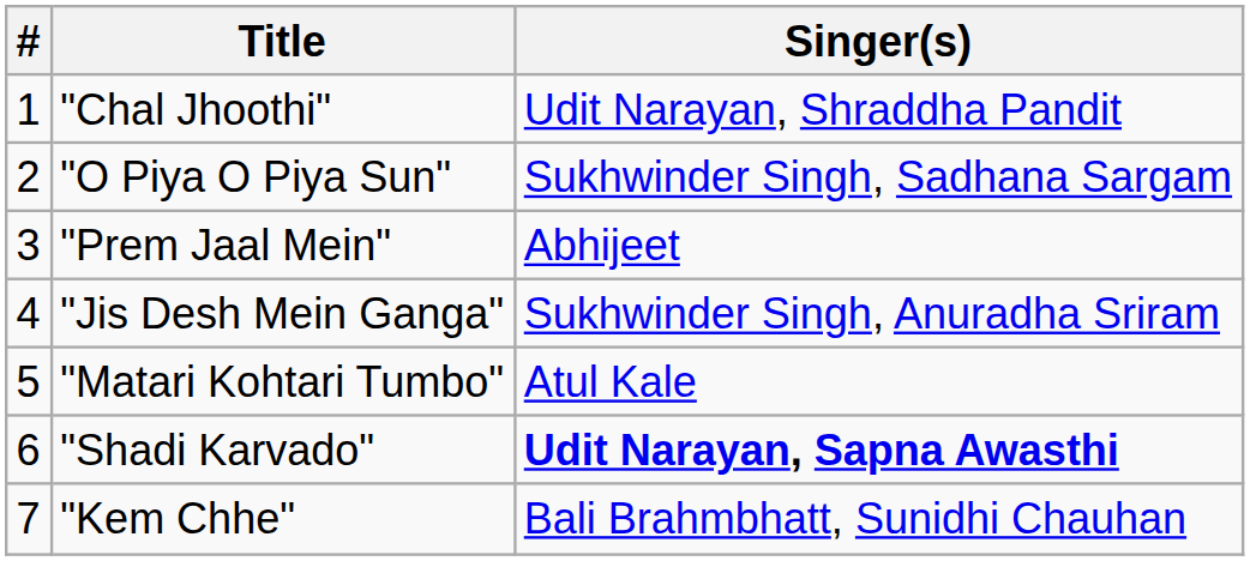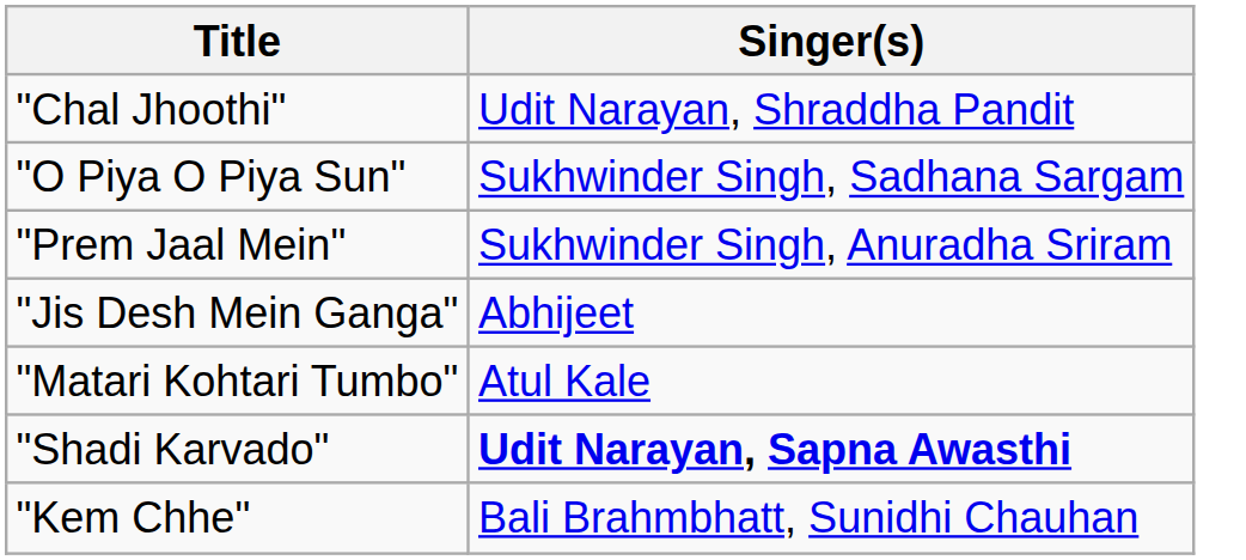- column: # | 1 | 2 | 3 | 4 | 5 | 6 | 7
"Prem Jaal Mein" | Singer(s): Abhijeet -> Sukhwinder Singh, Anuradha Sriram
"Jis Desh Mein Ganga" | Singer(s): Sukhwinder Singh, Anuradha Sriram -> Abhijeet
